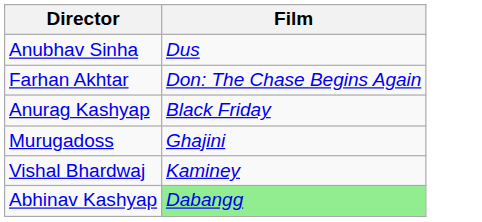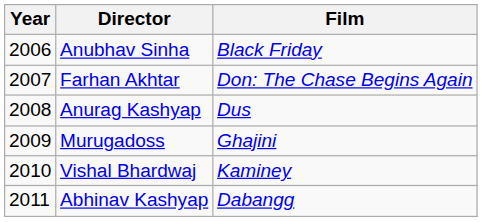+ column: Year | 2006 | 2007 | 2008 | 2009 | 2010 | 2011
Anubhav Sinha | Film: Dus -> Black Friday
Anurag Kashyap | Film: Black Friday -> Dus
Abhinav Kashyap | Film: lightgreen background -> no background
